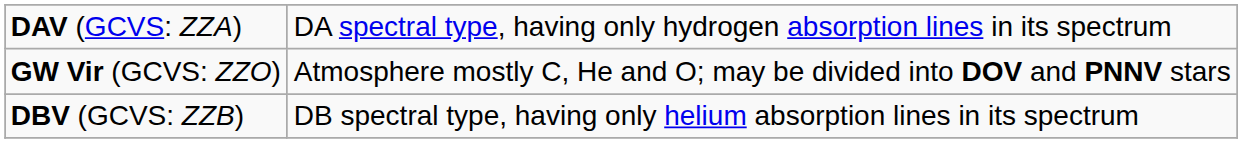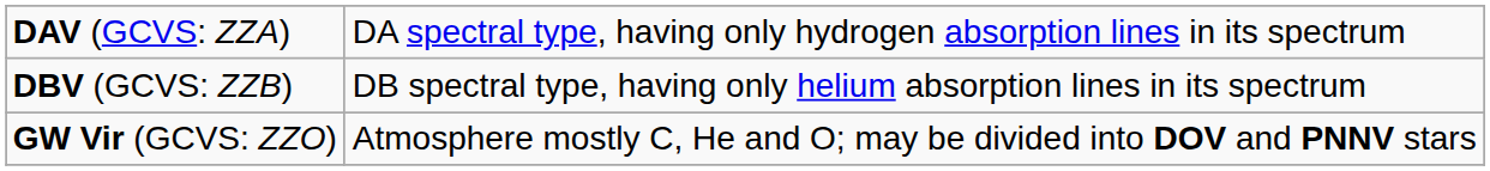rows swapped: DBV (GCVS: ZZB) <-> GW Vir (GCVS: ZZO)
